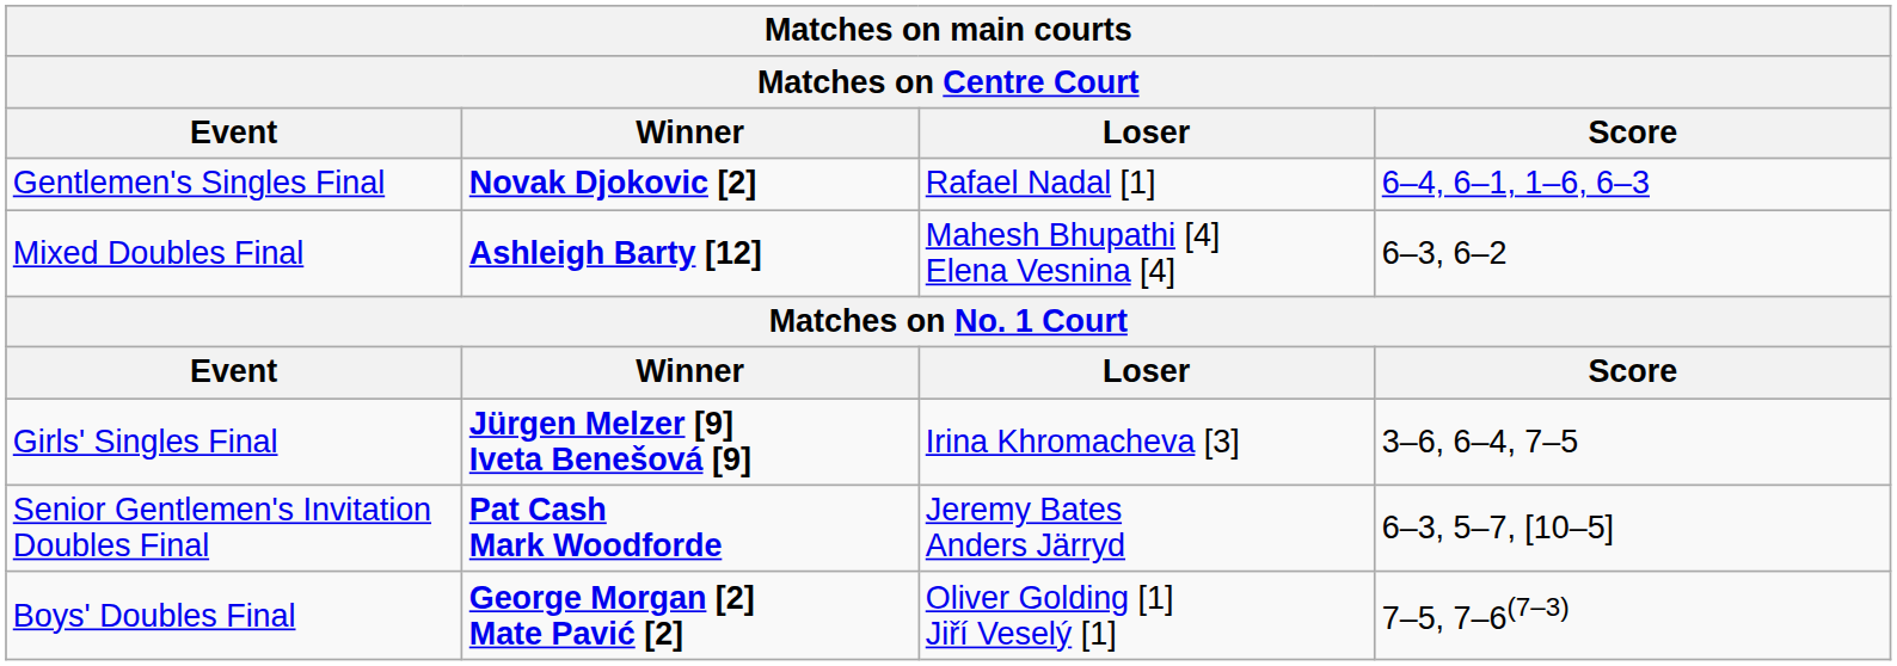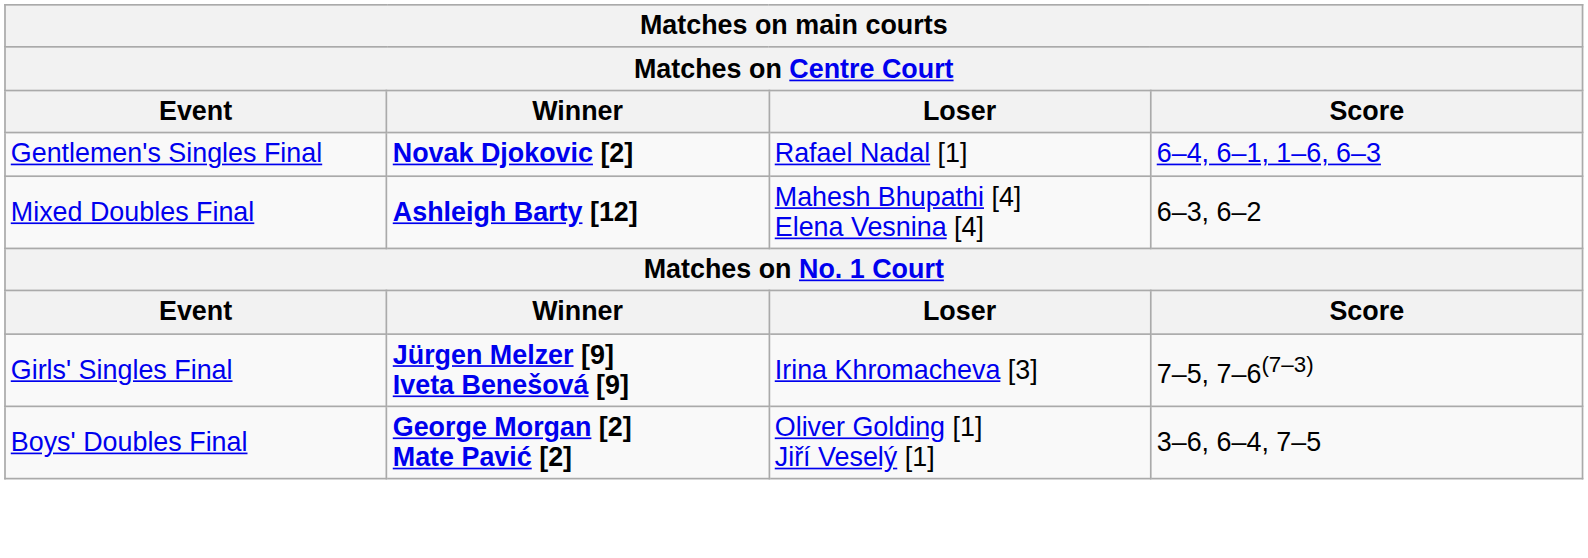Girls' Singles Final | Score: 3–6, 6–4, 7–5 -> 7–5, 7–6(7–3)
- row: Senior Gentlemen's Invitation Doubles Final | Pat Cash Mark Woodforde | Jeremy Bates Anders Järryd | 6–3, 5–7, [10–5]
Boys' Doubles Final | Score: 7–5, 7–6(7–3) -> 3–6, 6–4, 7–5
